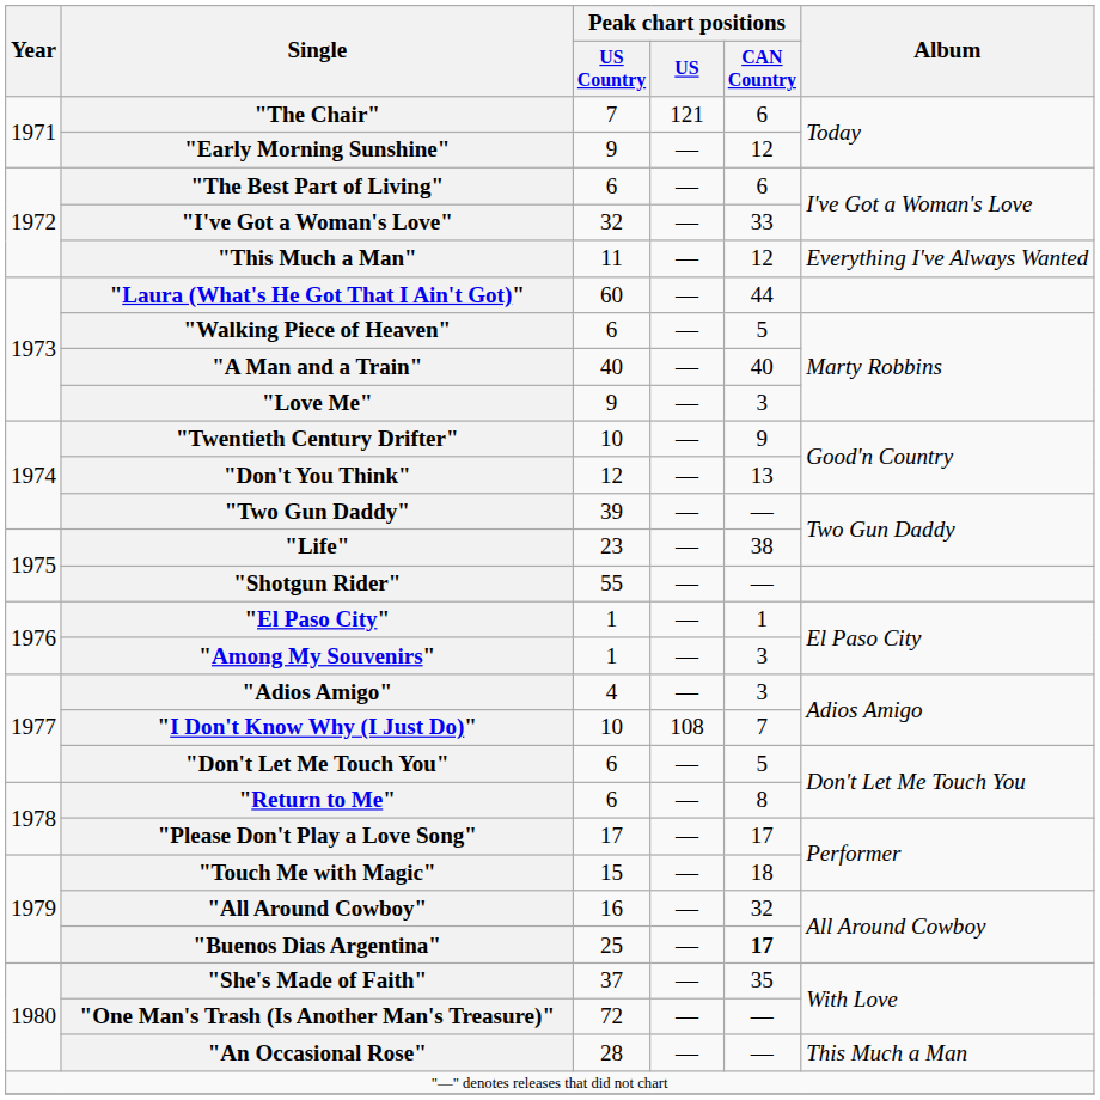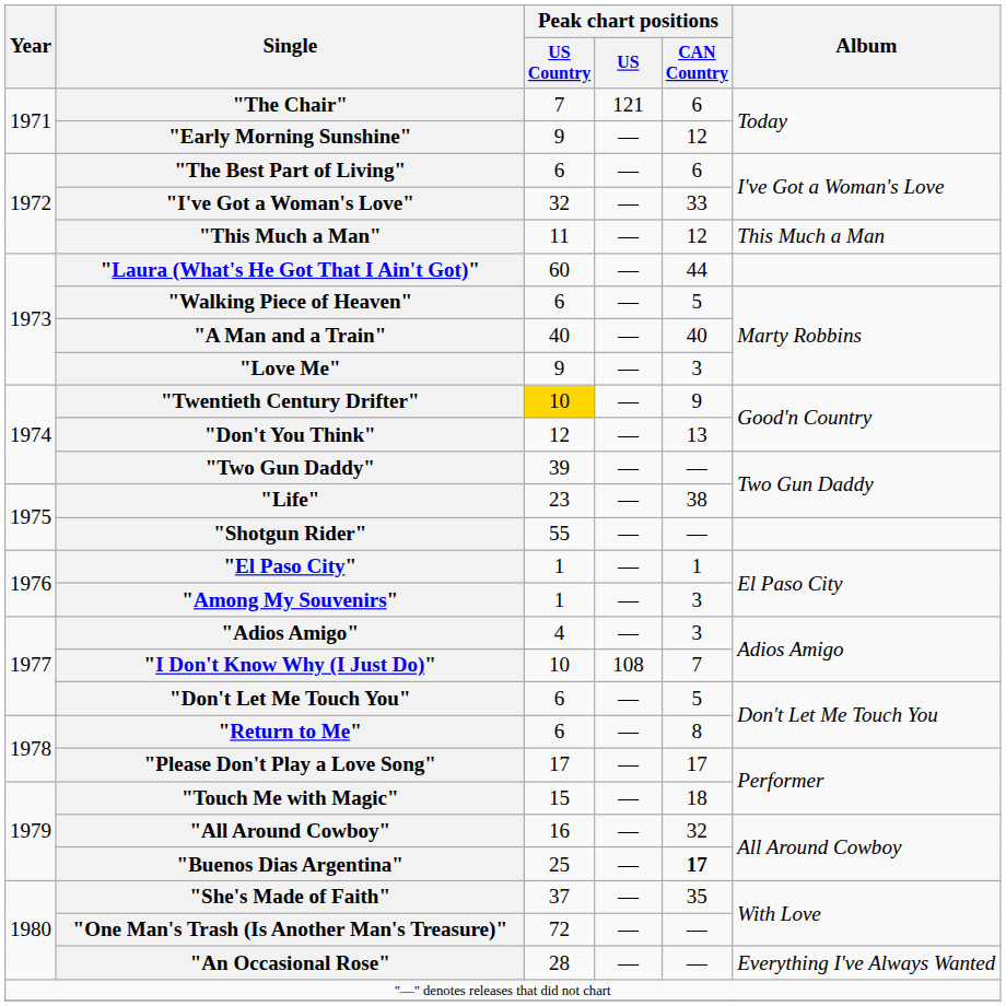"This Much a Man" | Album: Everything I've Always Wanted -> This Much a Man
"Twentieth Century Drifter" | Peak chart positions / US Country: no background -> gold background
"An Occasional Rose" | Album: This Much a Man -> Everything I've Always Wanted
